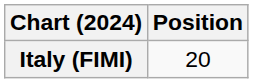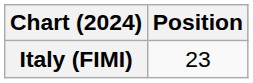Italy (FIMI) | Position: 20 -> 23
